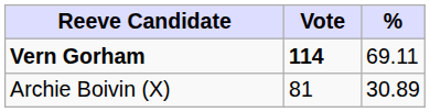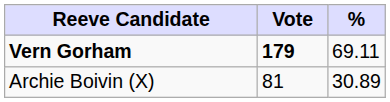Vern Gorham | Vote: 114 -> 179
